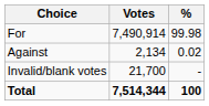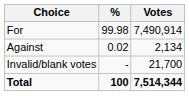columns swapped: Votes <-> %
